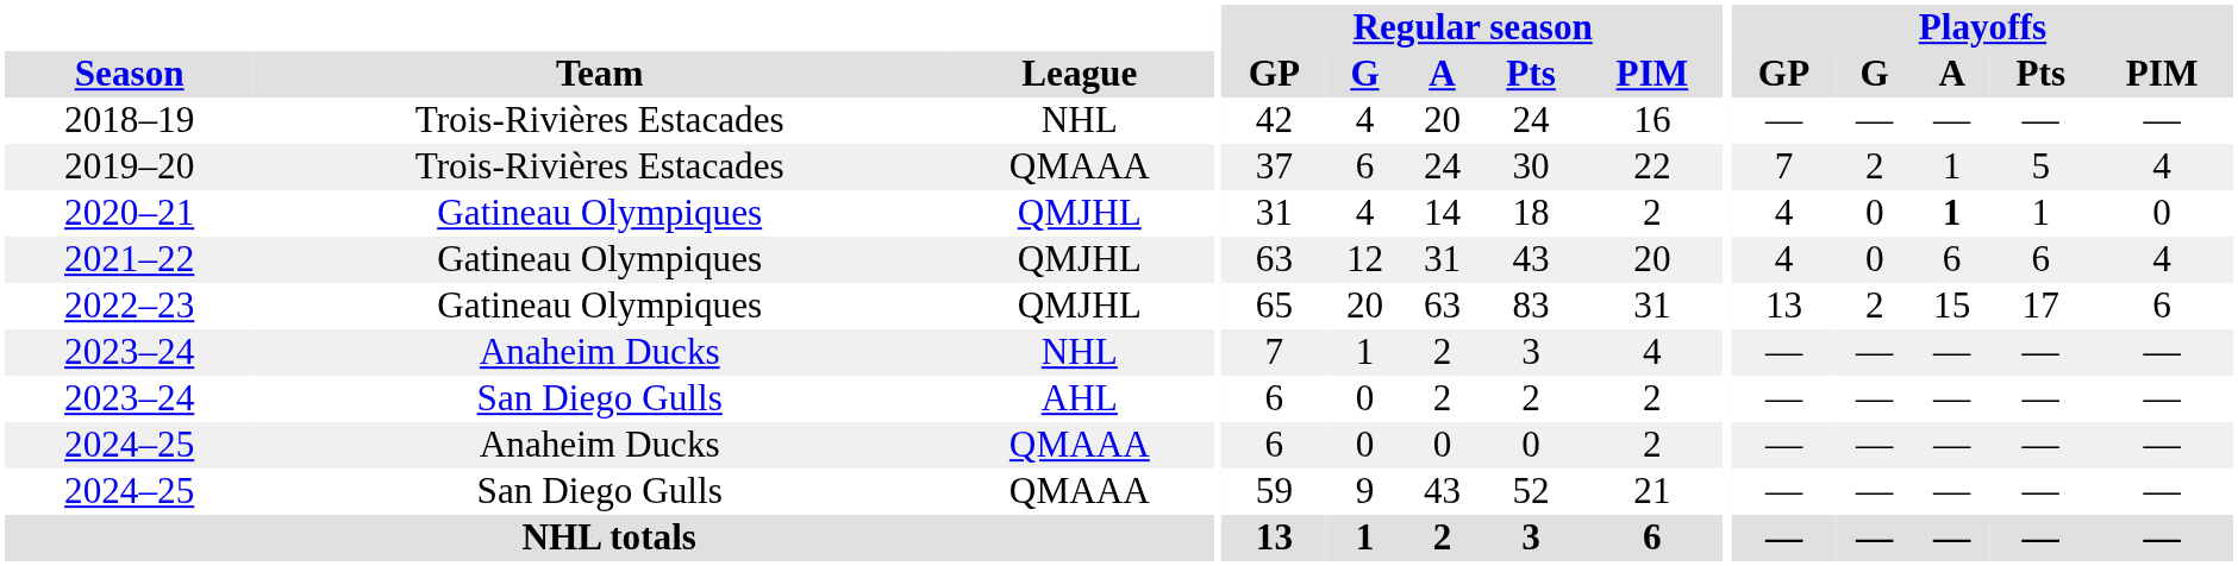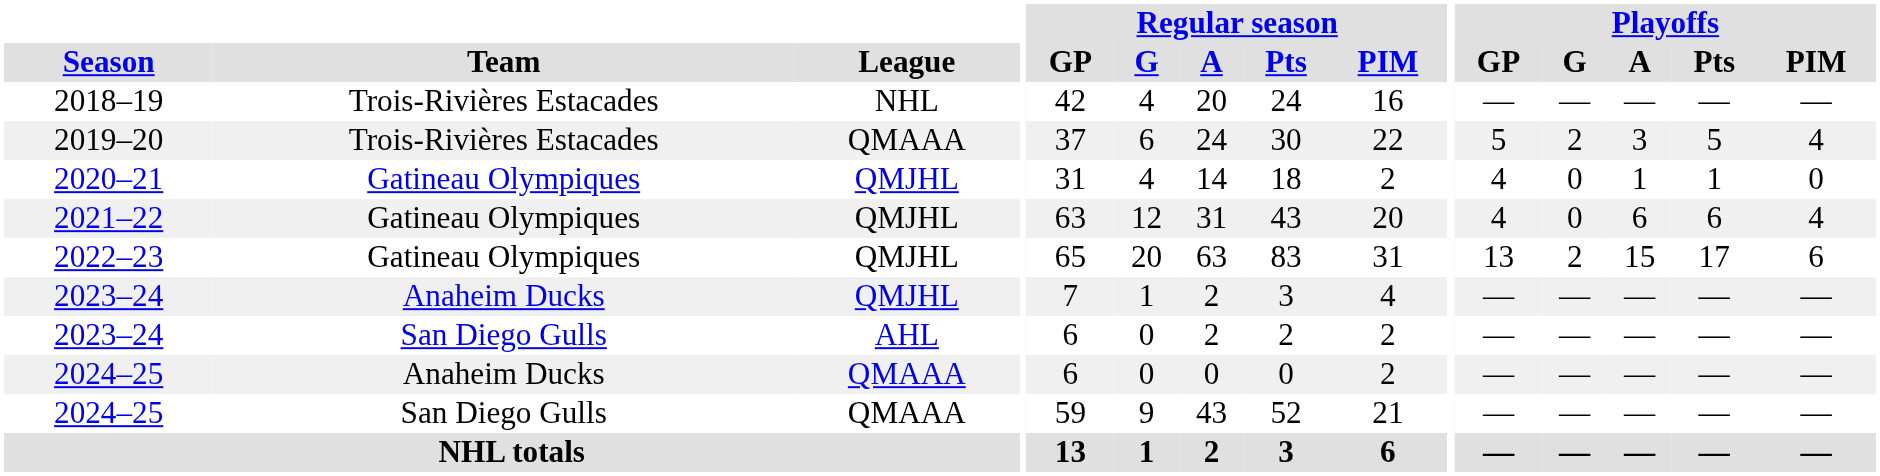2019–20 | Playoffs / GP: 7 -> 5
2019–20 | Playoffs / A: 1 -> 3
2020–21 | Playoffs / A: bold -> normal
2023–24 / Anaheim Ducks | League: NHL -> QMJHL
